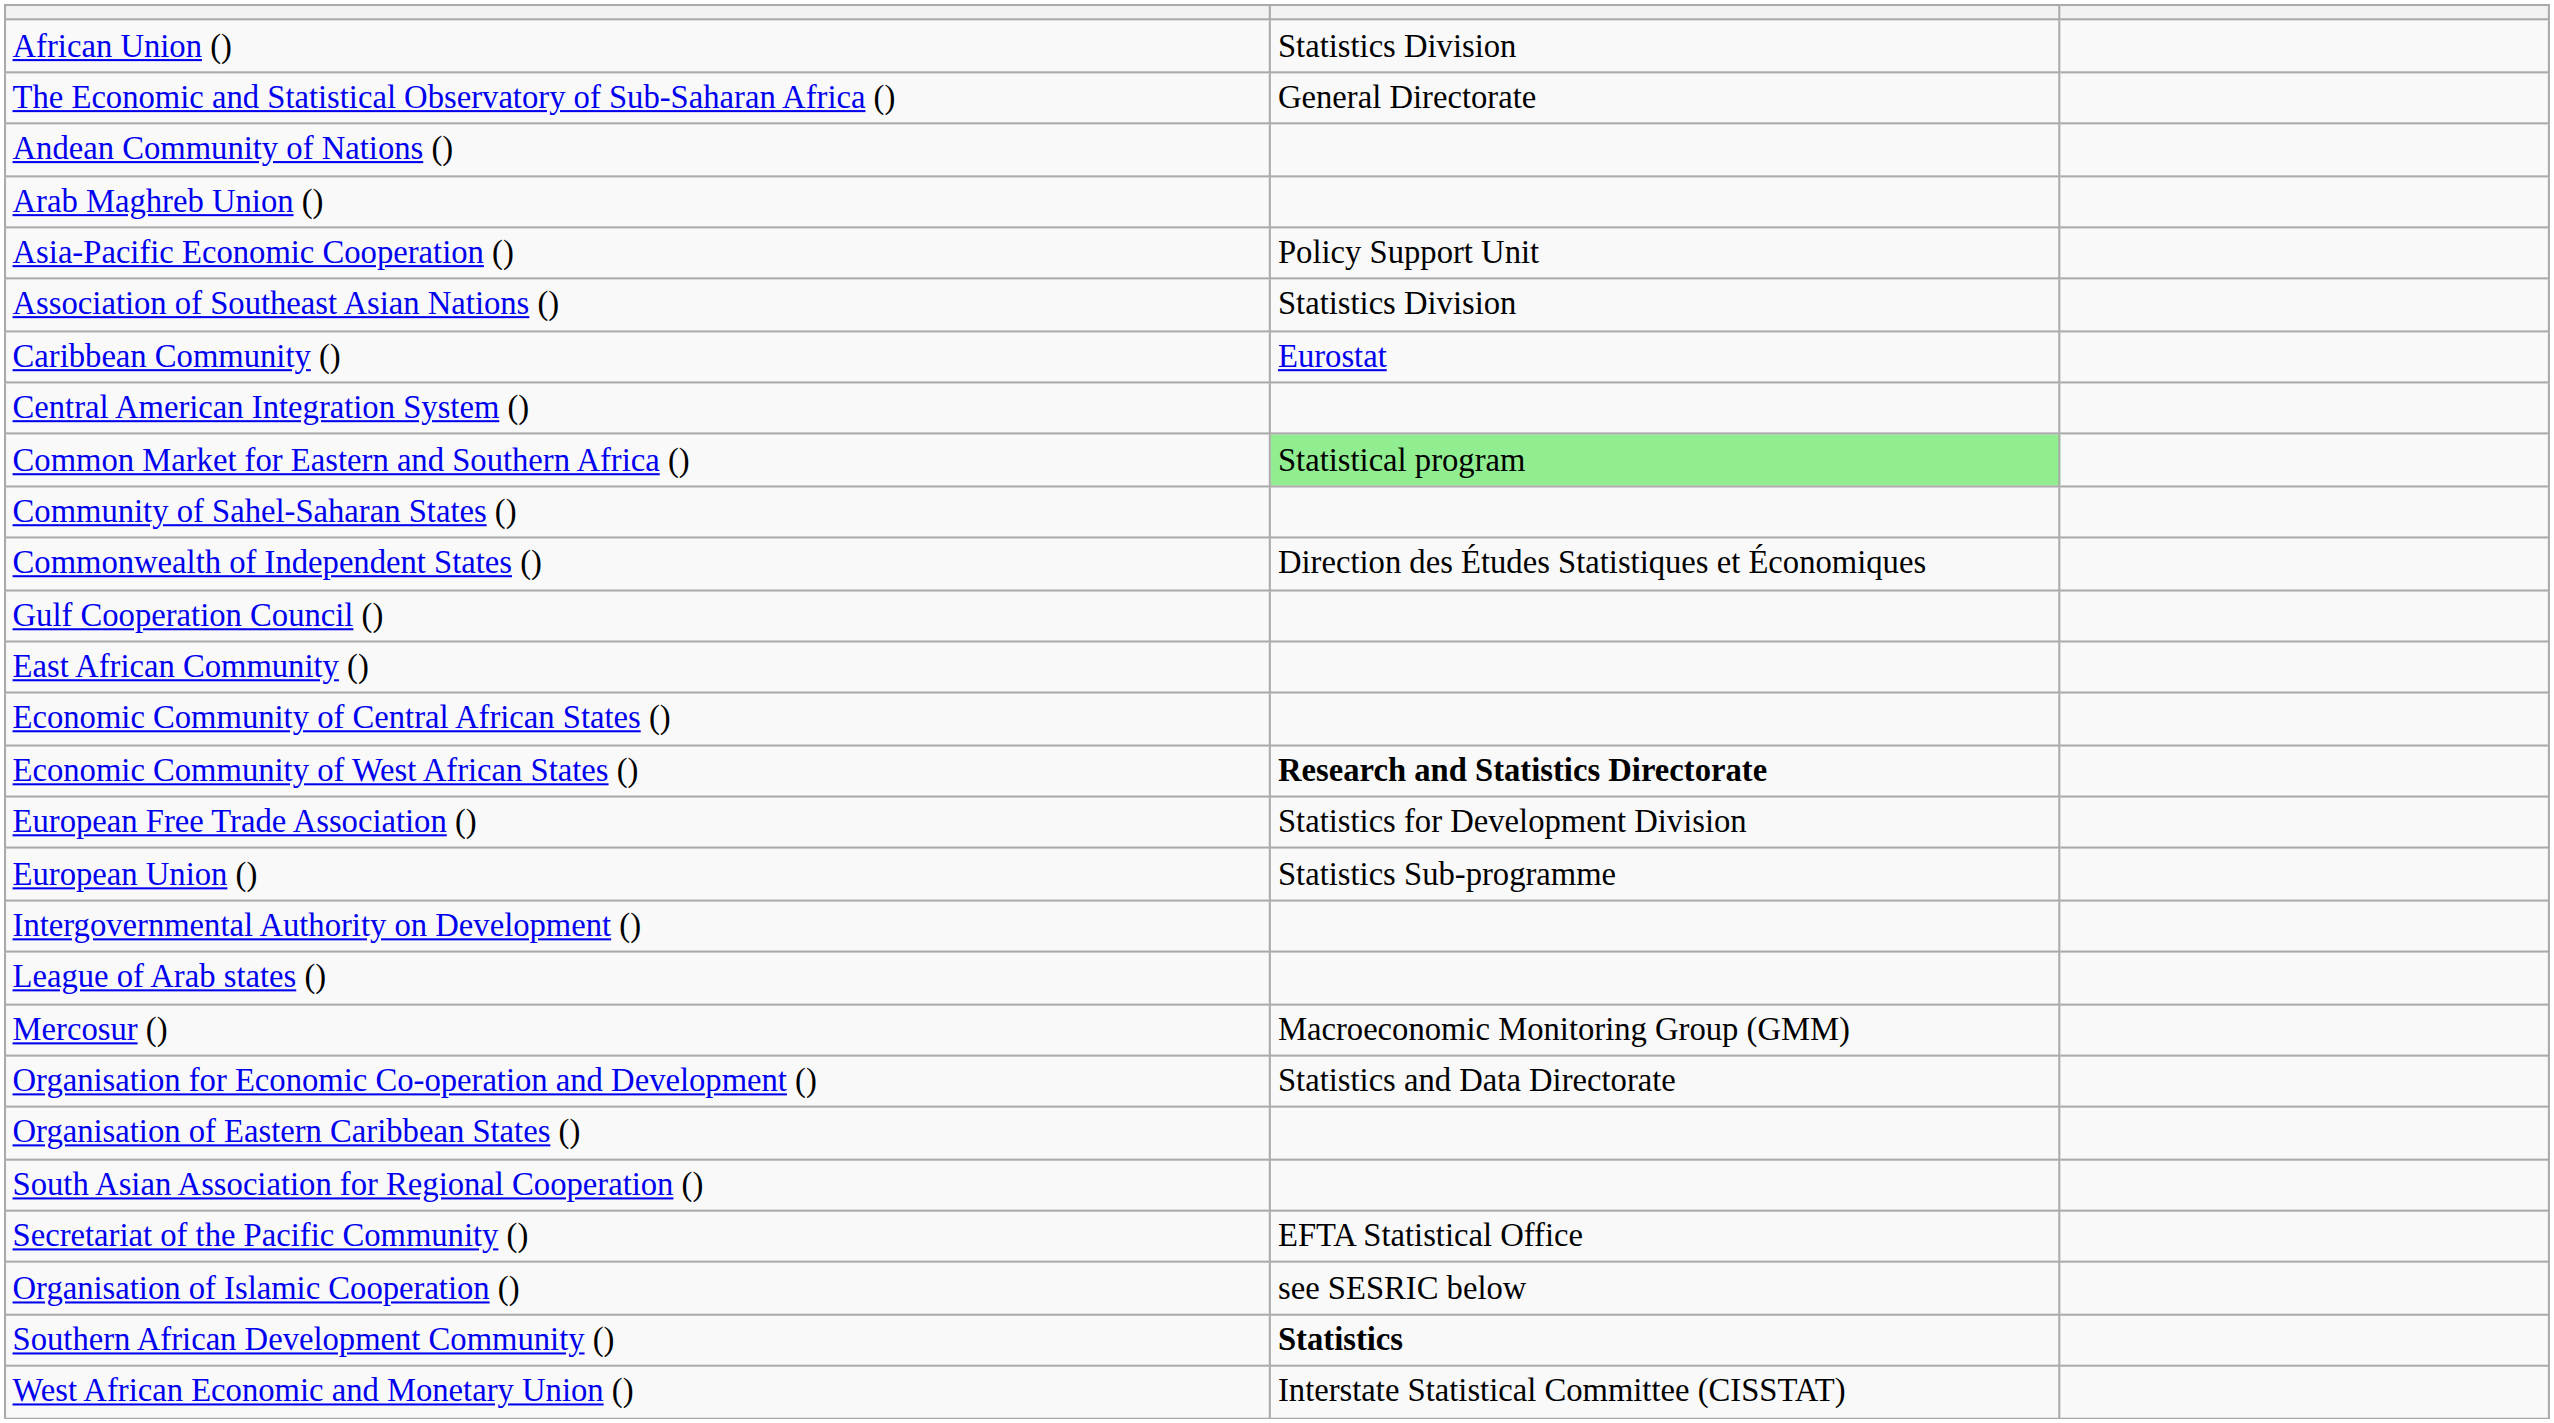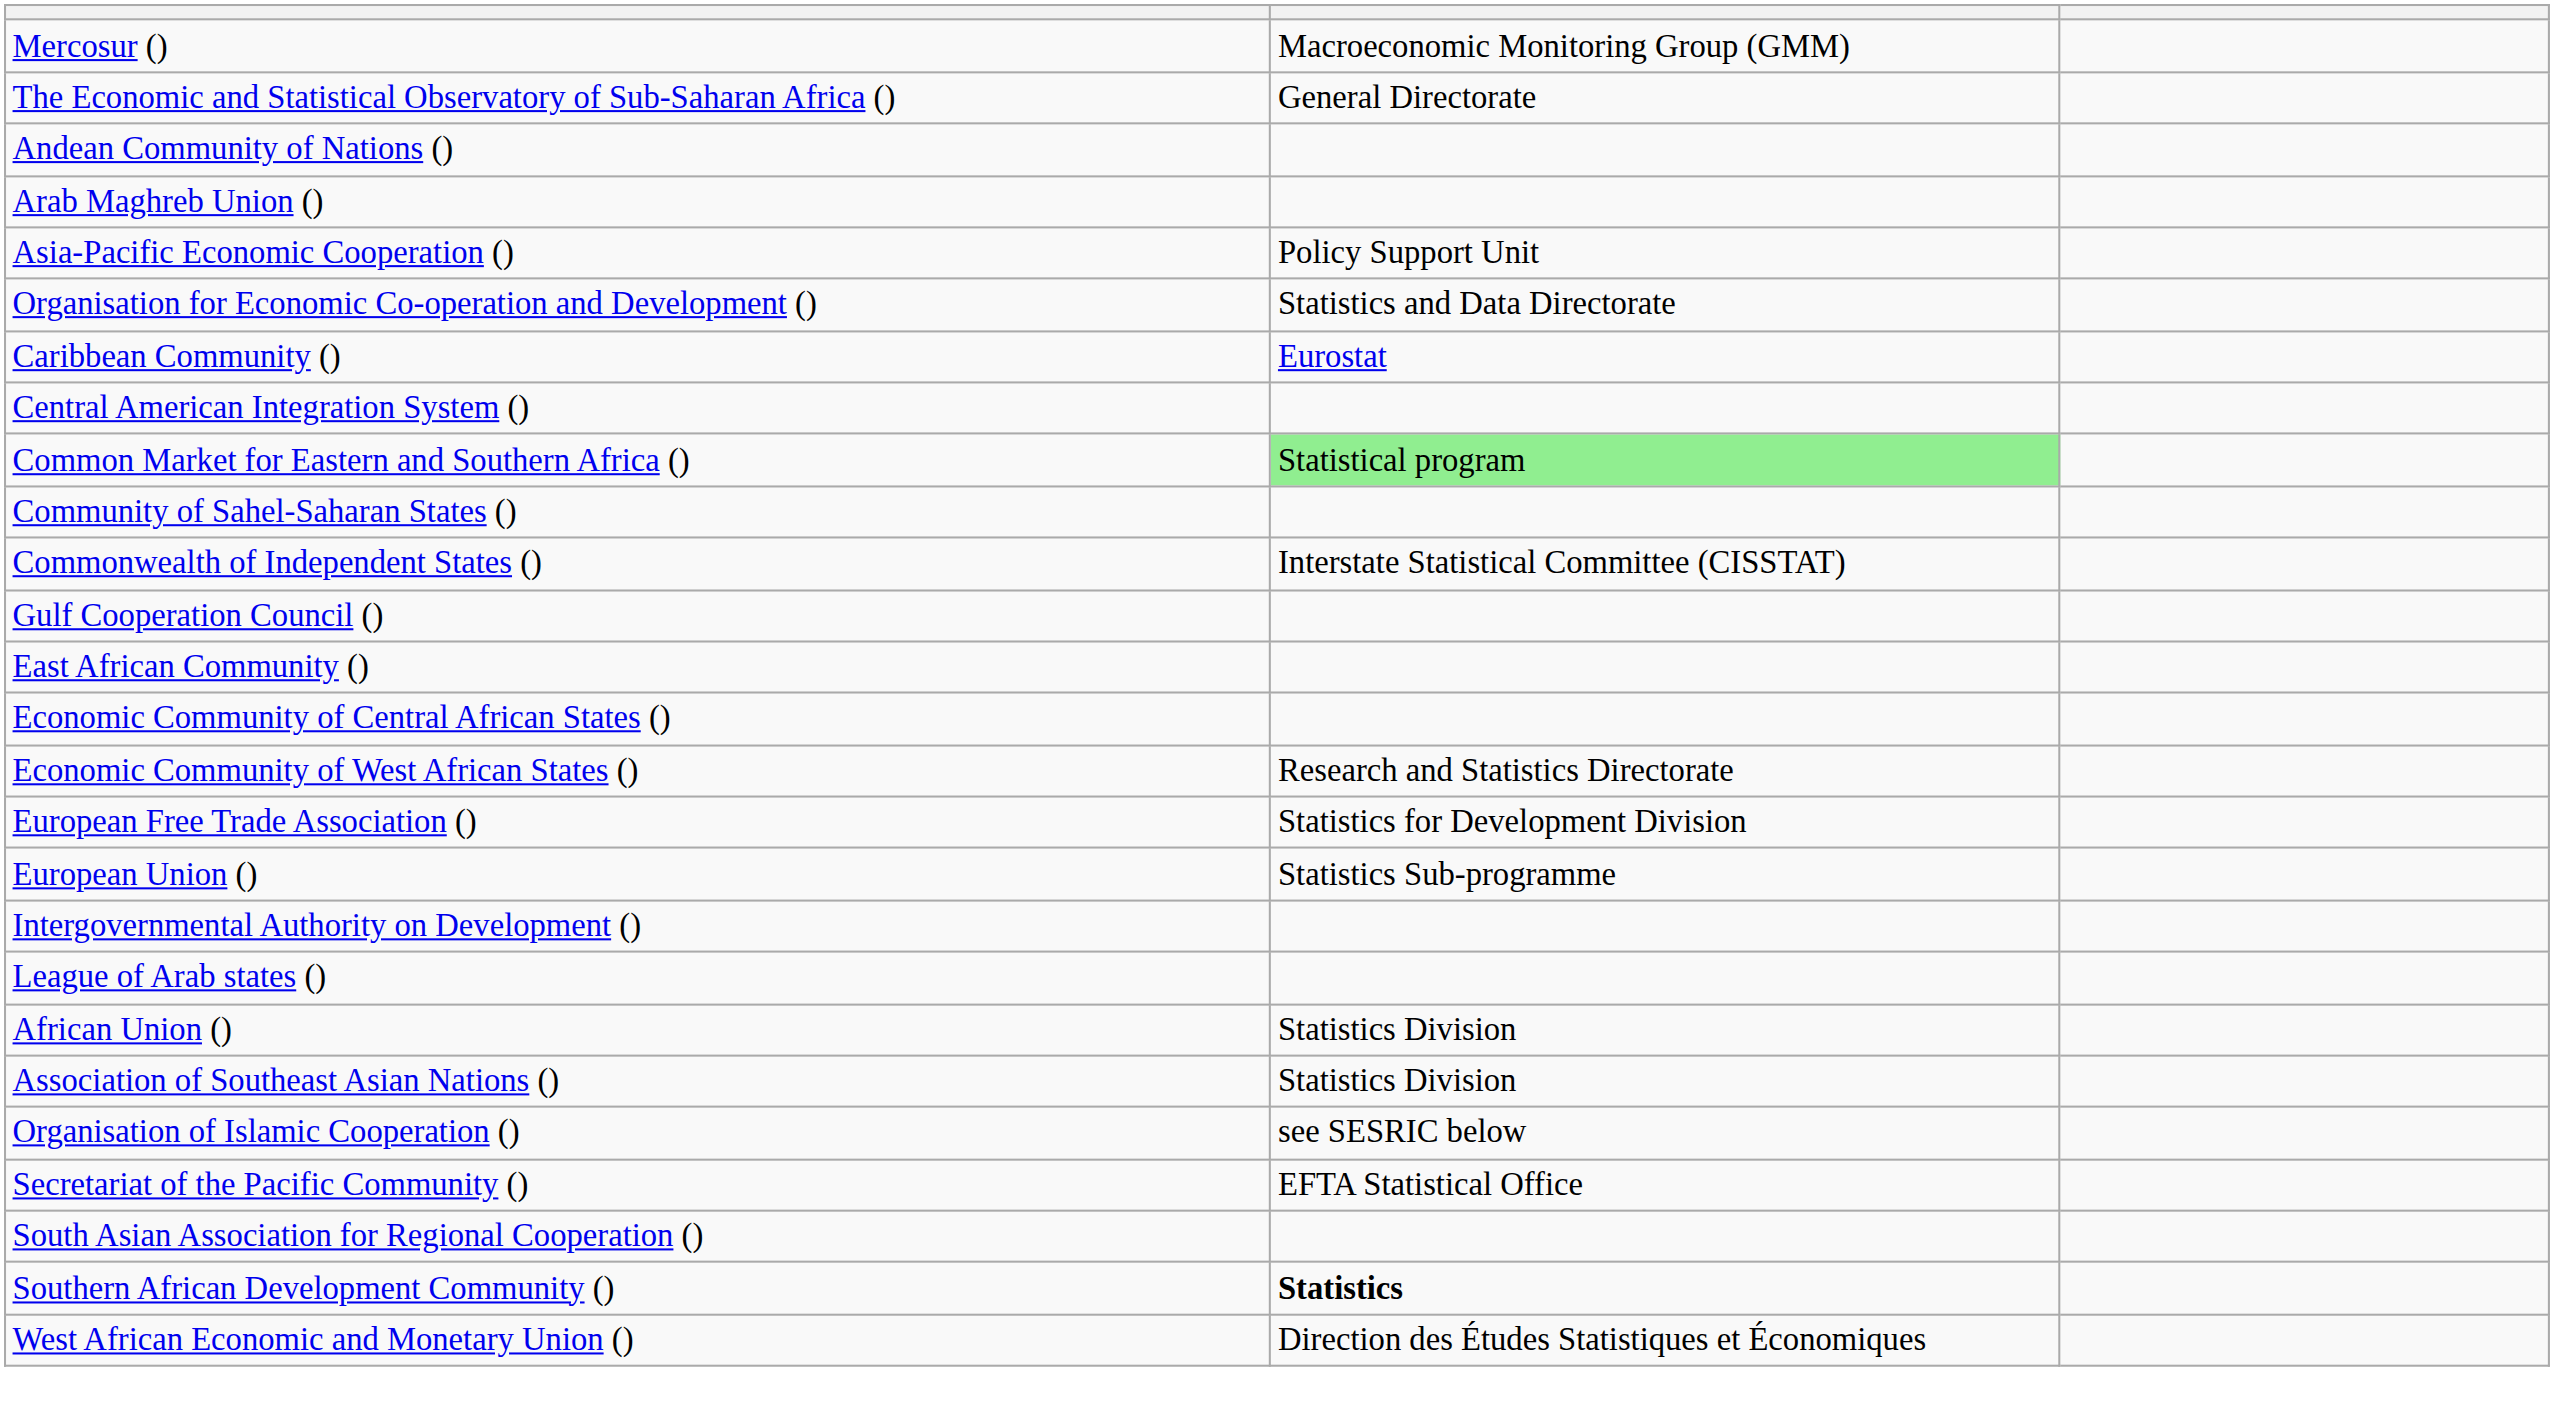rows swapped: African Union () <-> Mercosur ()
rows swapped: Association of Southeast Asian Nations () <-> Organisation for Economic Co-operation and Development ()
Commonwealth of Independent States () | column 2: Direction des Études Statistiques et Économiques -> Interstate Statistical Committee (CISSTAT)
Economic Community of West African States () | column 2: bold -> normal
- row: Organisation of Eastern Caribbean States ()
rows swapped: Organisation of Islamic Cooperation () <-> South Asian Association for Regional Cooperation ()
West African Economic and Monetary Union () | column 2: Interstate Statistical Committee (CISSTAT) -> Direction des Études Statistiques et Économiques
